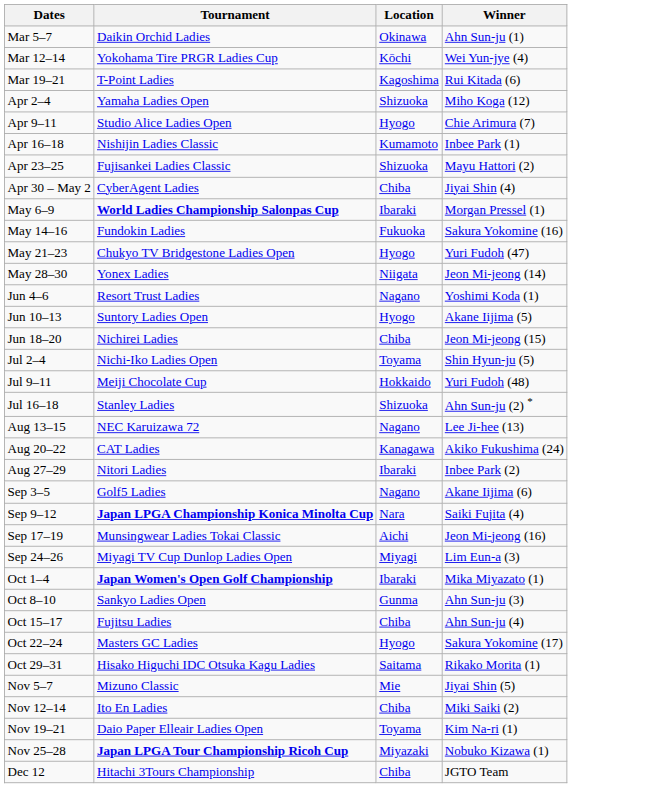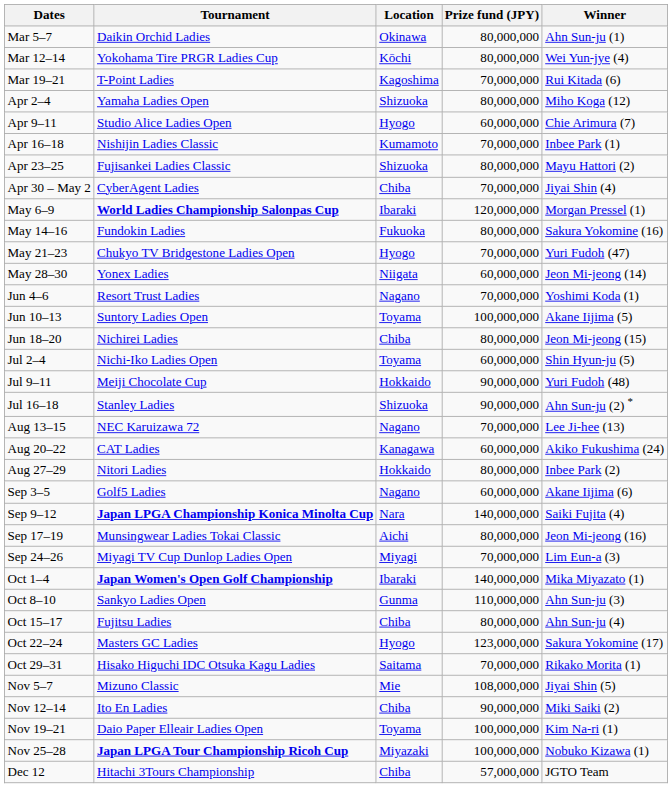+ column: Prize fund (JPY) | 80,000,000 | 80,000,000 | 70,000,000 | 80,000,000 | 60,000,000 | 70,000,000 | 80,000,000 | 70,000,000 | 120,000,000 | 80,000,000 | 70,000,000 | 60,000,000 | 70,000,000 | 100,000,000 | 80,000,000 | 60,000,000 | 90,000,000 | 90,000,000 | 70,000,000 | 60,000,000 | 80,000,000 | 60,000,000 | 140,000,000 | 80,000,000 | 70,000,000 | 140,000,000 | 110,000,000 | 80,000,000 | 123,000,000 | 70,000,000 | 108,000,000 | 90,000,000 | 100,000,000 | 100,000,000 | 57,000,000
Jun 10–13 | Location: Hyogo -> Toyama
Aug 27–29 | Location: Ibaraki -> Hokkaido
